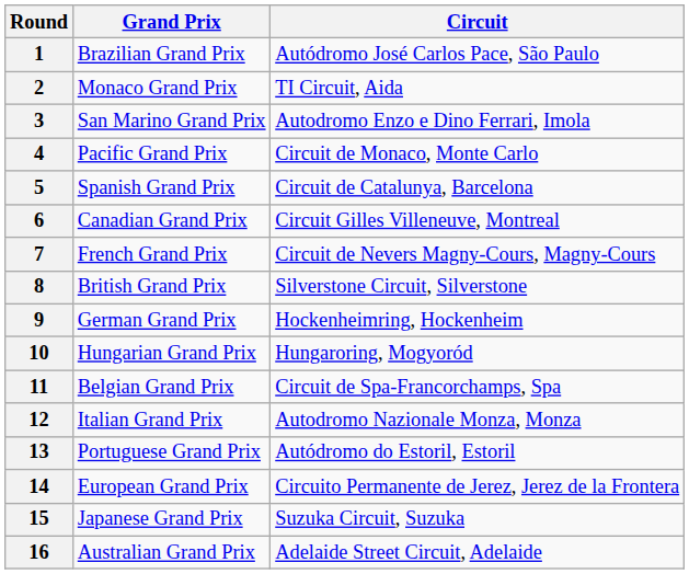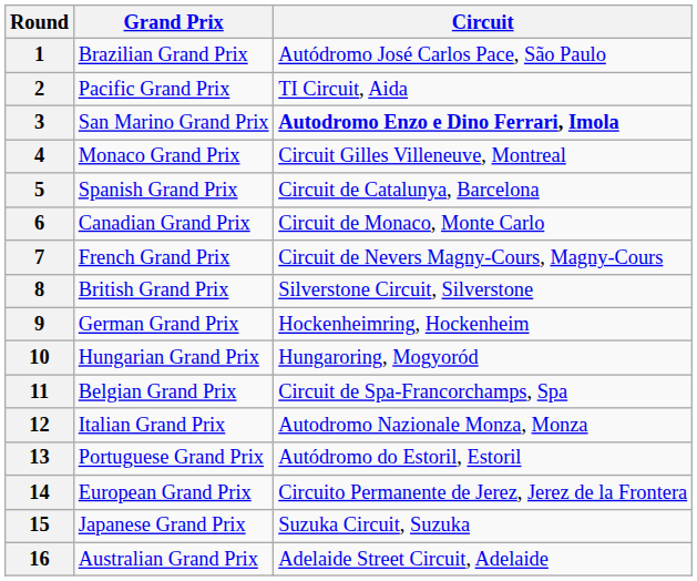2 | Grand Prix: Monaco Grand Prix -> Pacific Grand Prix
3 | Circuit: normal -> bold
4 | Grand Prix: Pacific Grand Prix -> Monaco Grand Prix
4 | Circuit: Circuit de Monaco, Monte Carlo -> Circuit Gilles Villeneuve, Montreal
6 | Circuit: Circuit Gilles Villeneuve, Montreal -> Circuit de Monaco, Monte Carlo
